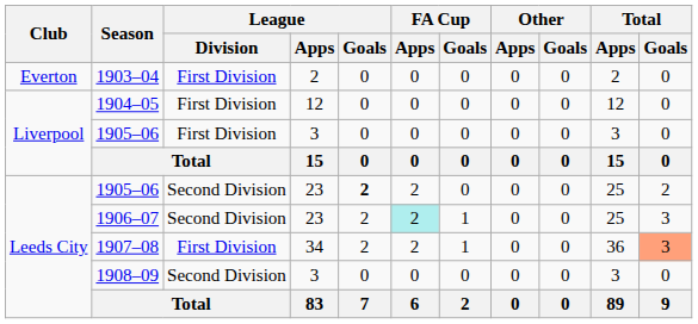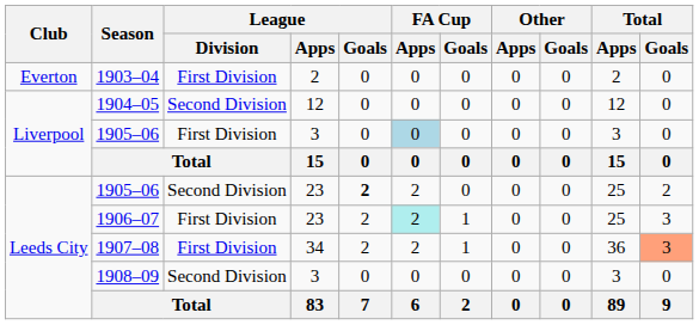1904–05 | League / Division: First Division -> Second Division
1905–06 / 3 | FA Cup / Apps: no background -> lightblue background
1906–07 | League / Division: Second Division -> First Division
